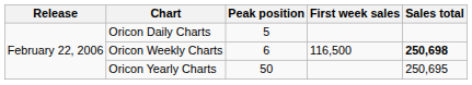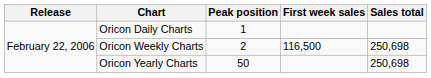Oricon Daily Charts | Peak position: 5 -> 1
Oricon Weekly Charts | Peak position: 6 -> 2
Oricon Weekly Charts | Sales total: bold -> normal
Oricon Yearly Charts | Sales total: 250,695 -> 250,698
